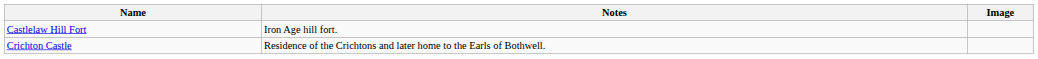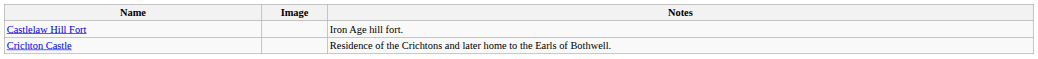columns swapped: Image <-> Notes
